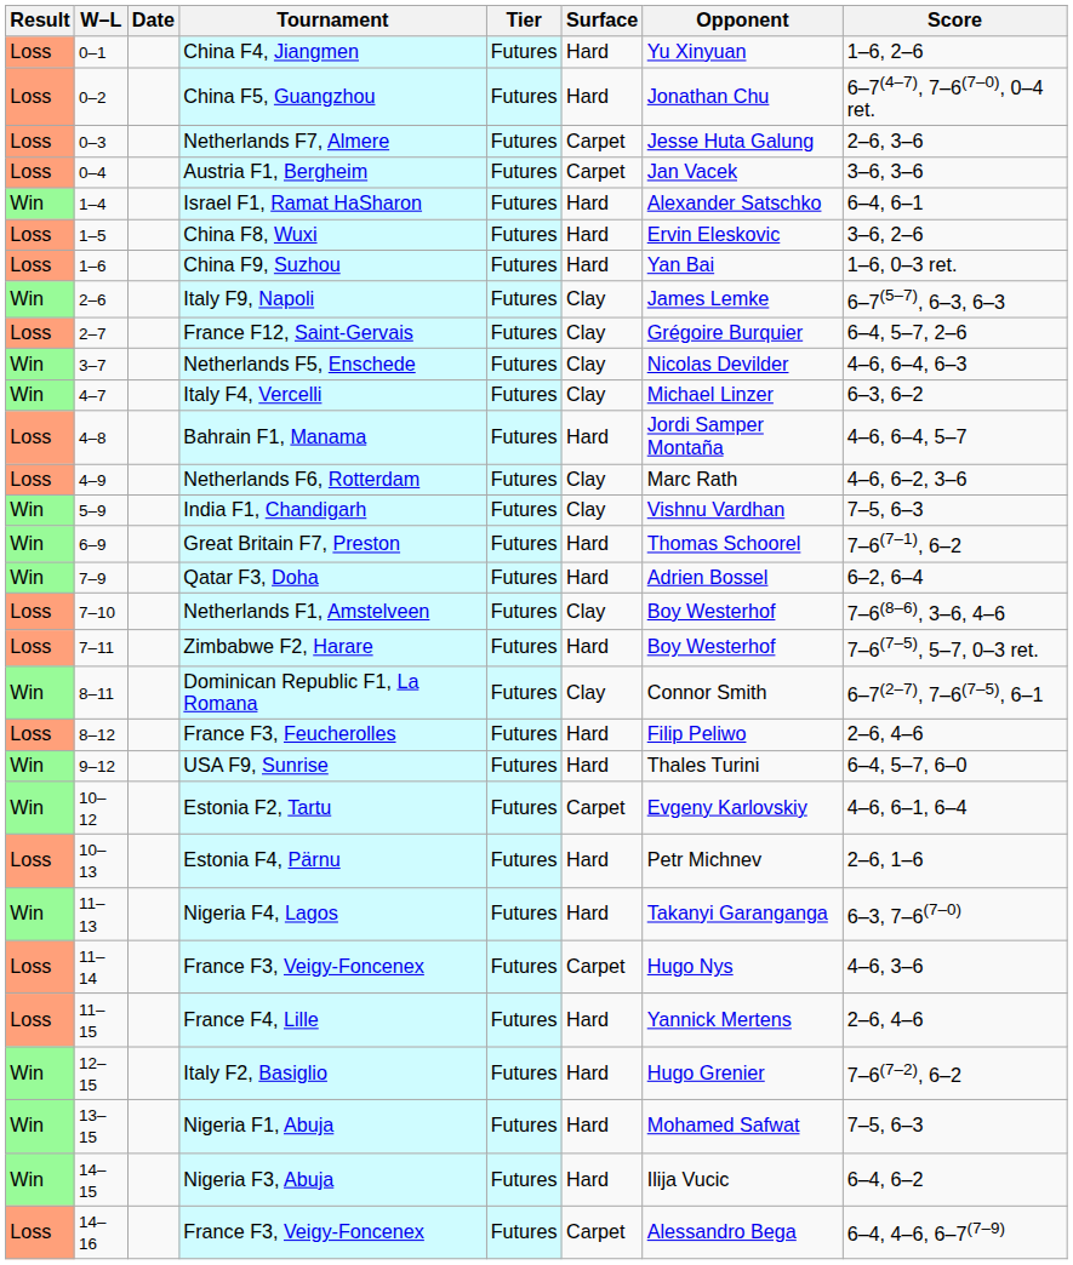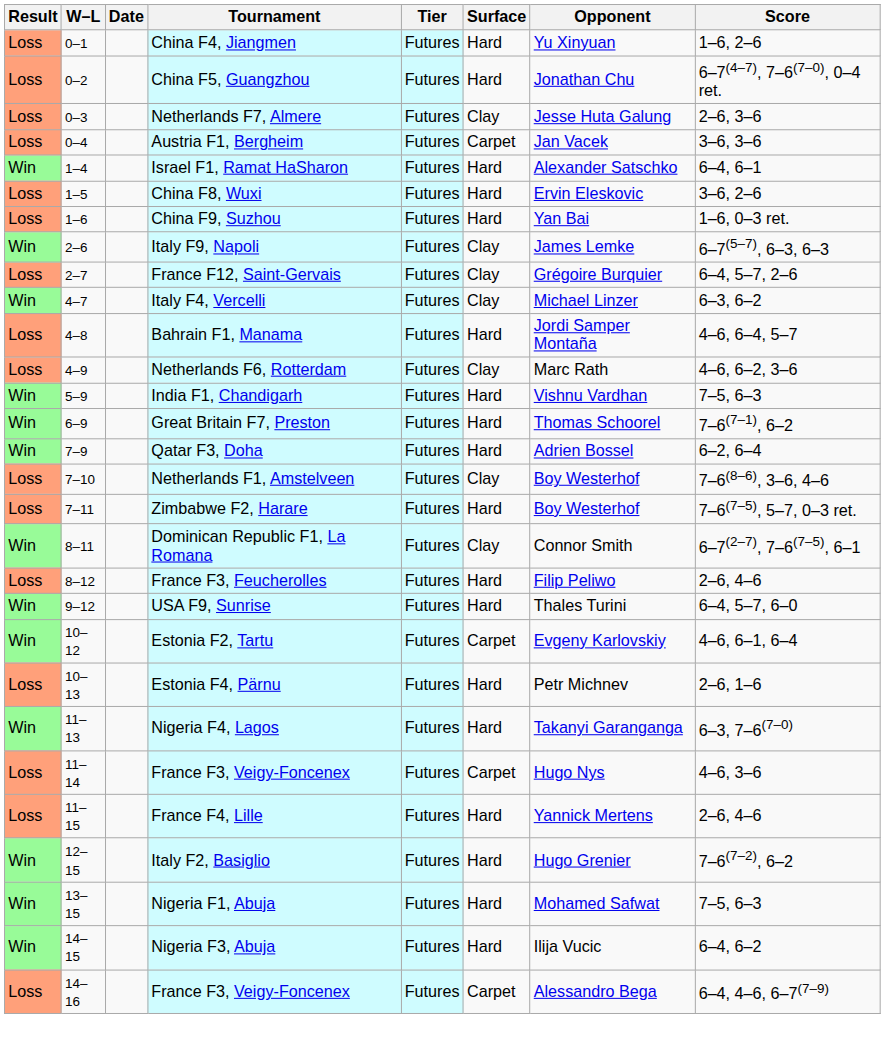Netherlands F7, Almere | Surface: Carpet -> Clay
- row: Win | 3–7 | Netherlands F5, Enschede | Futures | Clay | Nicolas Devilder | 4–6, 6–4, 6–3
India F1, Chandigarh | Surface: Clay -> Hard
